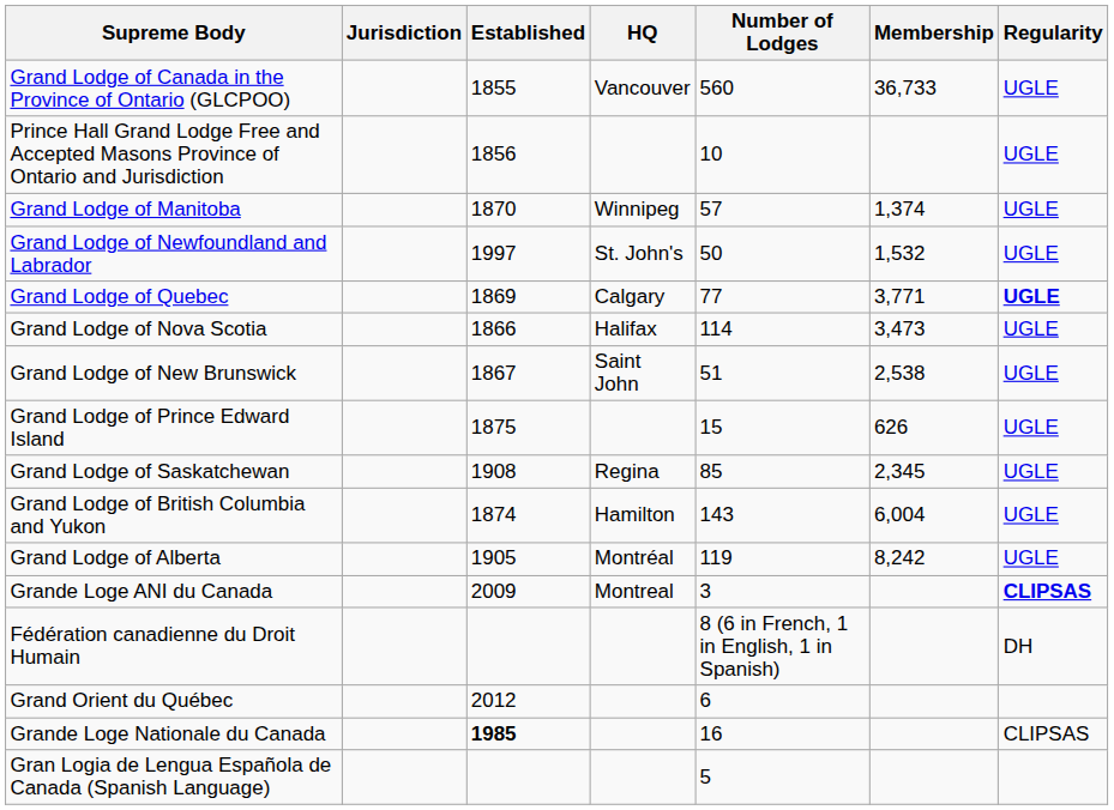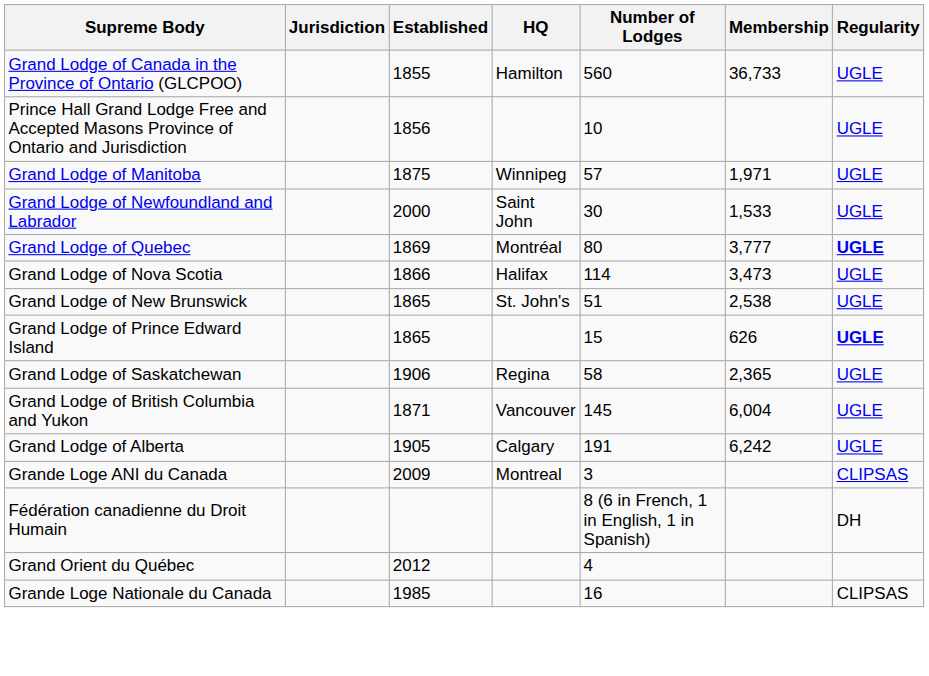Grand Lodge of Canada in the Province of Ontario (GLCPOO) | HQ: Vancouver -> Hamilton
Grand Lodge of Manitoba | Established: 1870 -> 1875
Grand Lodge of Manitoba | Membership: 1,374 -> 1,971
Grand Lodge of Newfoundland and Labrador | Established: 1997 -> 2000
Grand Lodge of Newfoundland and Labrador | HQ: St. John's -> Saint John
Grand Lodge of Newfoundland and Labrador | Number of Lodges: 50 -> 30
Grand Lodge of Newfoundland and Labrador | Membership: 1,532 -> 1,533
Grand Lodge of Quebec | HQ: Calgary -> Montréal
Grand Lodge of Quebec | Number of Lodges: 77 -> 80
Grand Lodge of Quebec | Membership: 3,771 -> 3,777
Grand Lodge of New Brunswick | Established: 1867 -> 1865
Grand Lodge of New Brunswick | HQ: Saint John -> St. John's
Grand Lodge of Prince Edward Island | Established: 1875 -> 1865
Grand Lodge of Prince Edward Island | Regularity: normal -> bold
Grand Lodge of Saskatchewan | Established: 1908 -> 1906
Grand Lodge of Saskatchewan | Number of Lodges: 85 -> 58
Grand Lodge of Saskatchewan | Membership: 2,345 -> 2,365
Grand Lodge of British Columbia and Yukon | Established: 1874 -> 1871
Grand Lodge of British Columbia and Yukon | HQ: Hamilton -> Vancouver
Grand Lodge of British Columbia and Yukon | Number of Lodges: 143 -> 145
Grand Lodge of Alberta | HQ: Montréal -> Calgary
Grand Lodge of Alberta | Number of Lodges: 119 -> 191
Grand Lodge of Alberta | Membership: 8,242 -> 6,242
Grande Loge ANI du Canada | Regularity: bold -> normal
Grand Orient du Québec | Number of Lodges: 6 -> 4
Grande Loge Nationale du Canada | Established: bold -> normal
- row: Gran Logia de Lengua Española de Canada (Spanish Language) | 5
